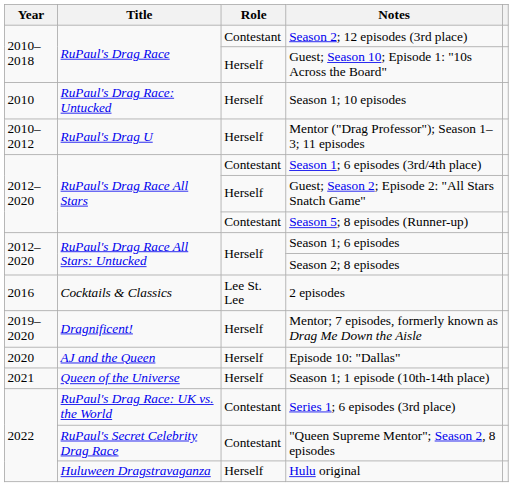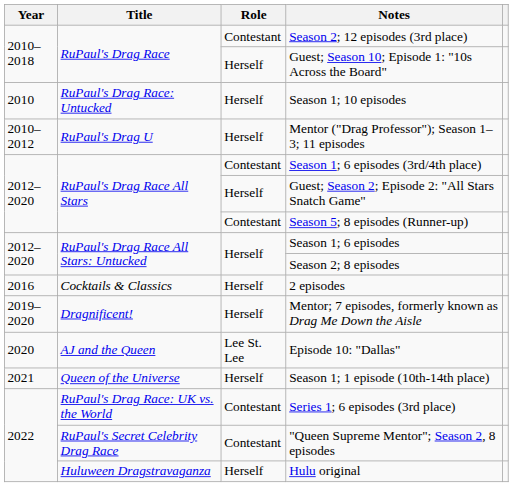2 episodes | Role: Lee St. Lee -> Herself
Episode 10: "Dallas" | Role: Herself -> Lee St. Lee
